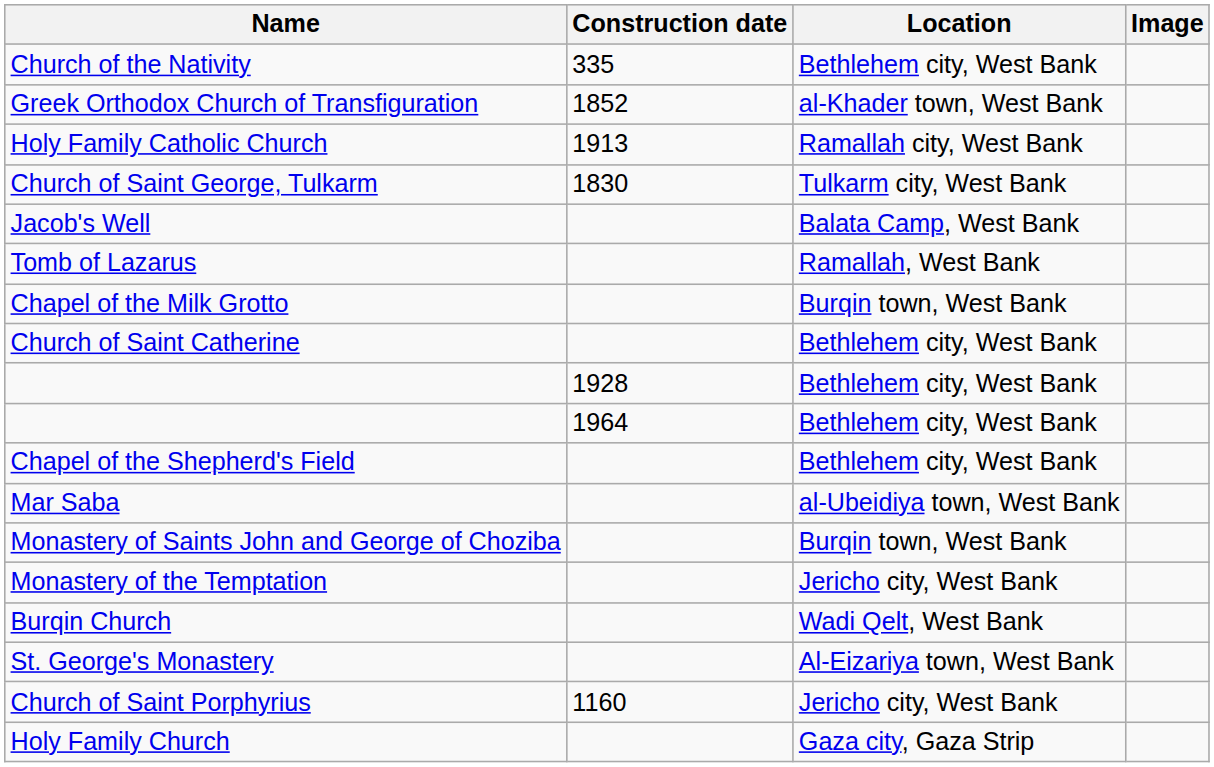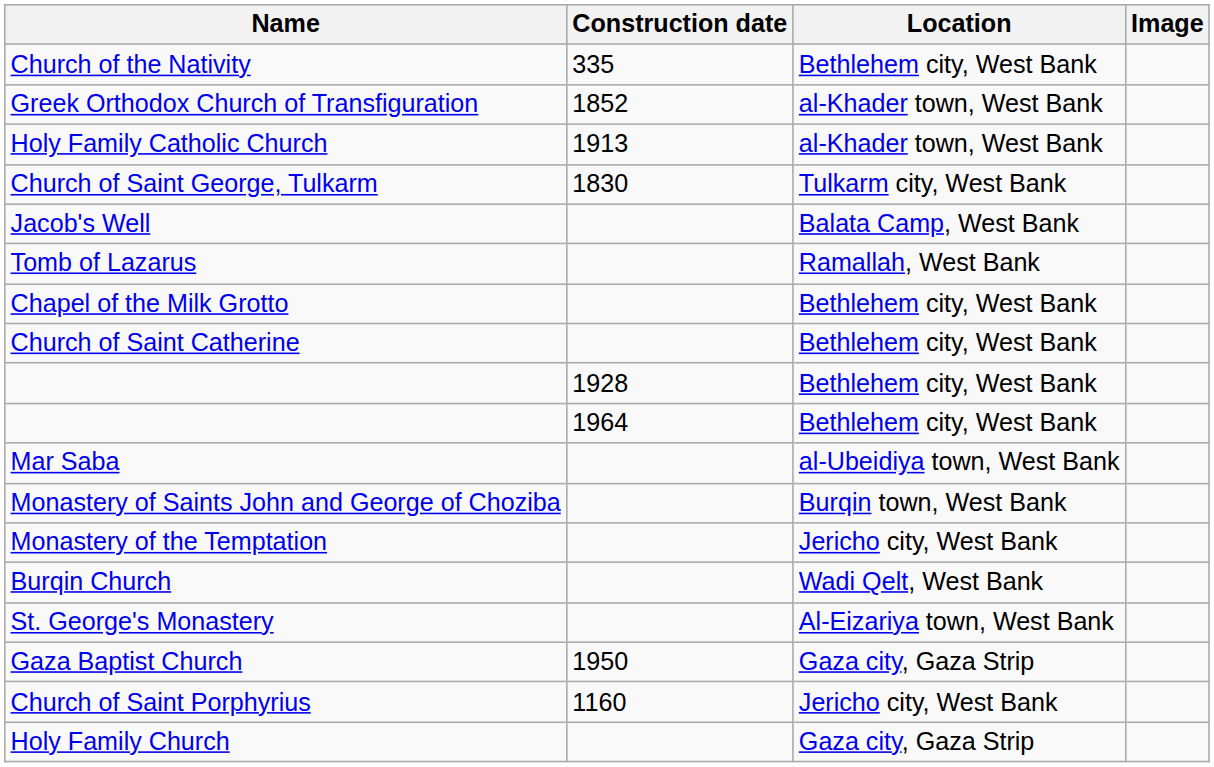Holy Family Catholic Church | Location: Ramallah city, West Bank -> al-Khader town, West Bank
Chapel of the Milk Grotto | Location: Burqin town, West Bank -> Bethlehem city, West Bank
- row: Chapel of the Shepherd's Field | Bethlehem city, West Bank
+ row: Gaza Baptist Church | 1950 | Gaza city, Gaza Strip
